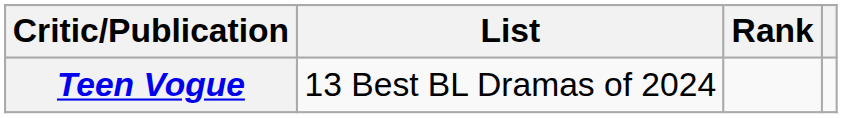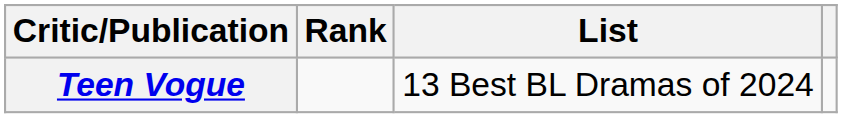columns swapped: List <-> Rank
